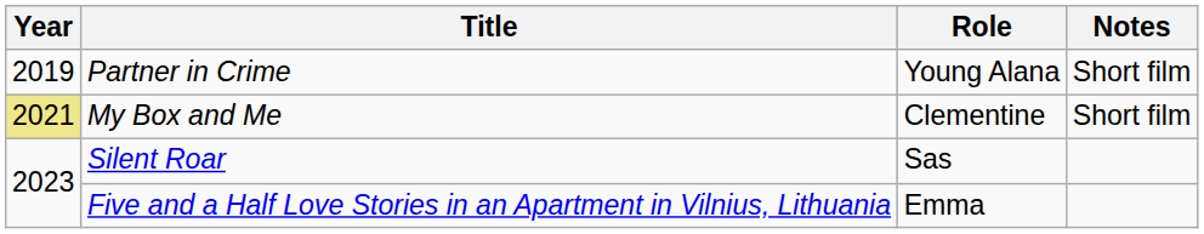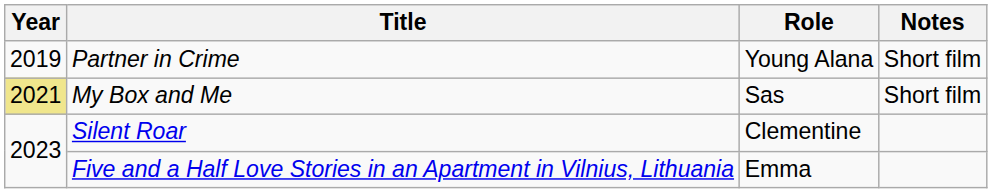My Box and Me | Role: Clementine -> Sas
Silent Roar | Role: Sas -> Clementine
